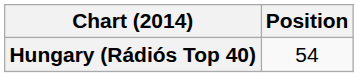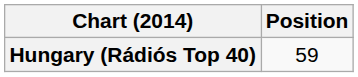Hungary (Rádiós Top 40) | Position: 54 -> 59
